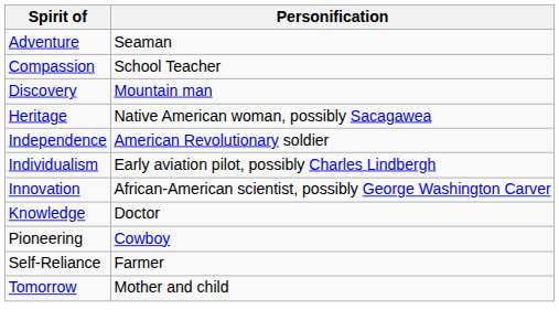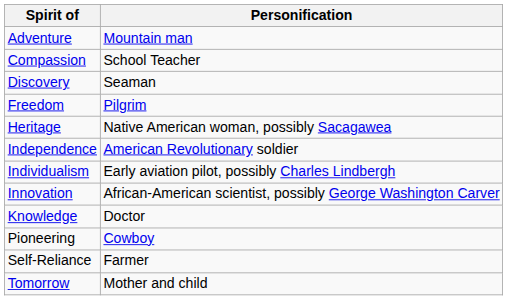Adventure | Personification: Seaman -> Mountain man
Discovery | Personification: Mountain man -> Seaman
+ row: Freedom | Pilgrim
